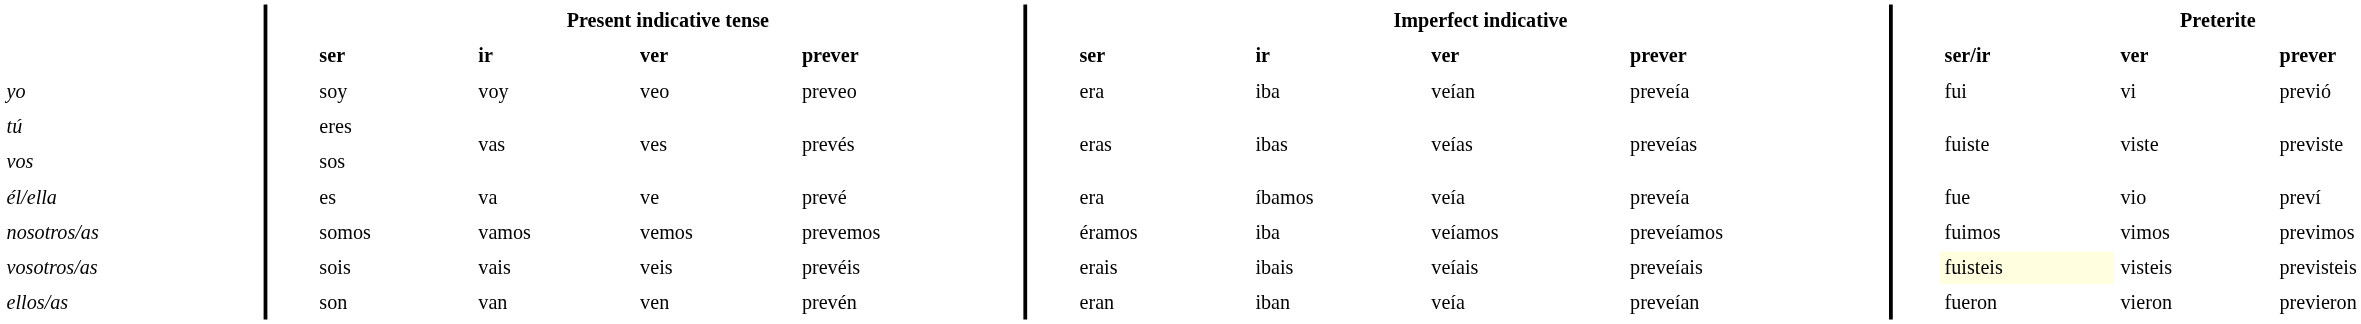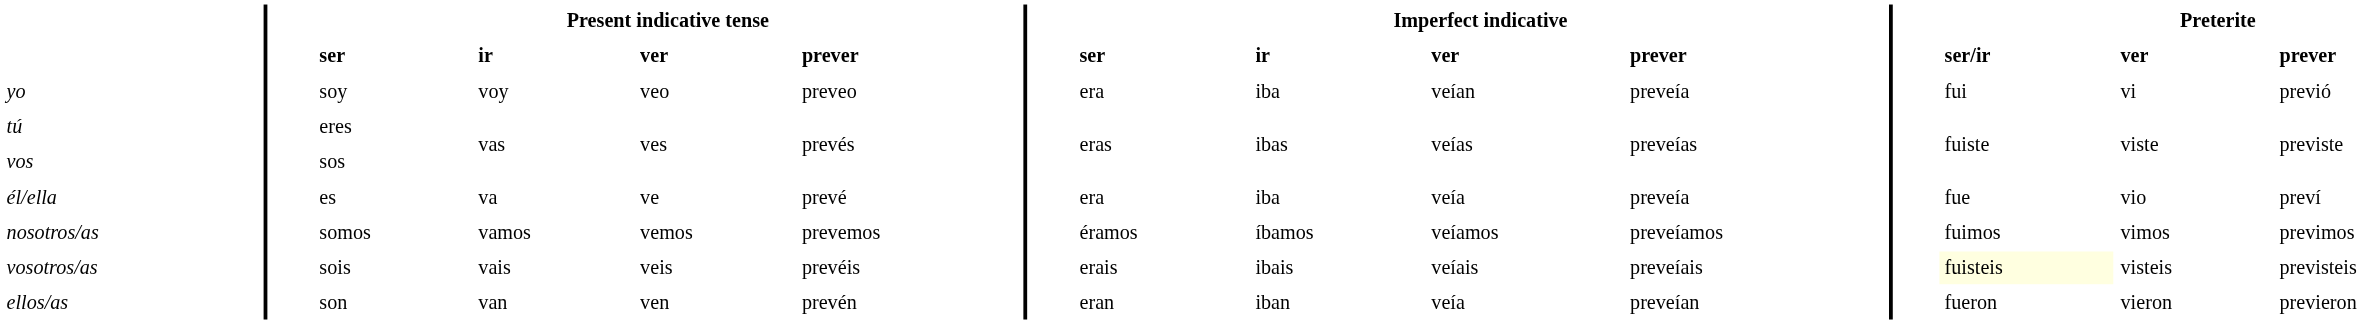él/ella | column 9: íbamos -> iba
nosotros/as | column 9: iba -> íbamos
